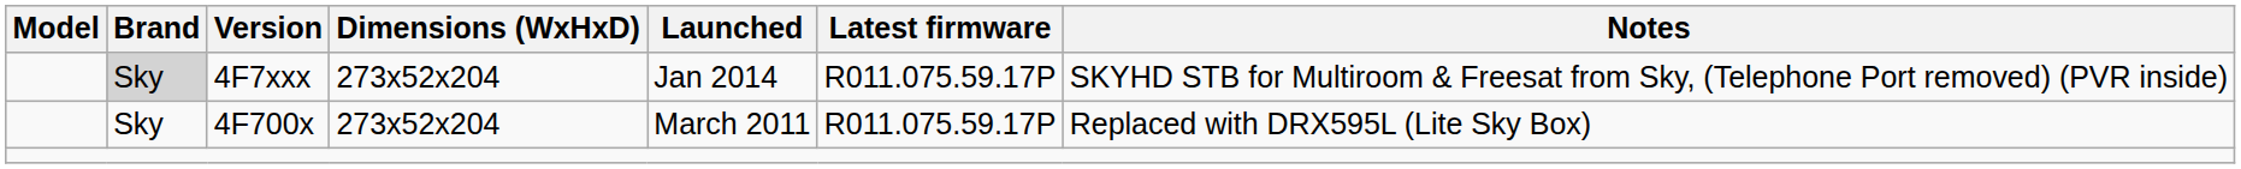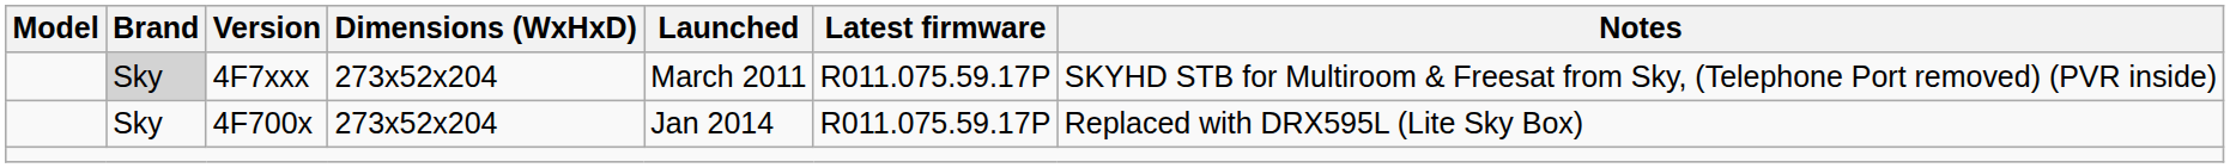4F7xxx | Launched: Jan 2014 -> March 2011
4F700x | Launched: March 2011 -> Jan 2014
